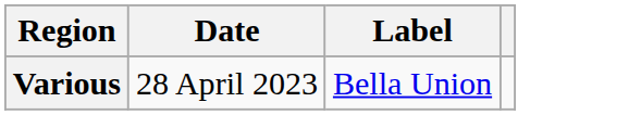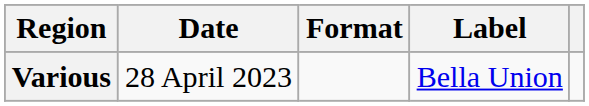+ column: Format
